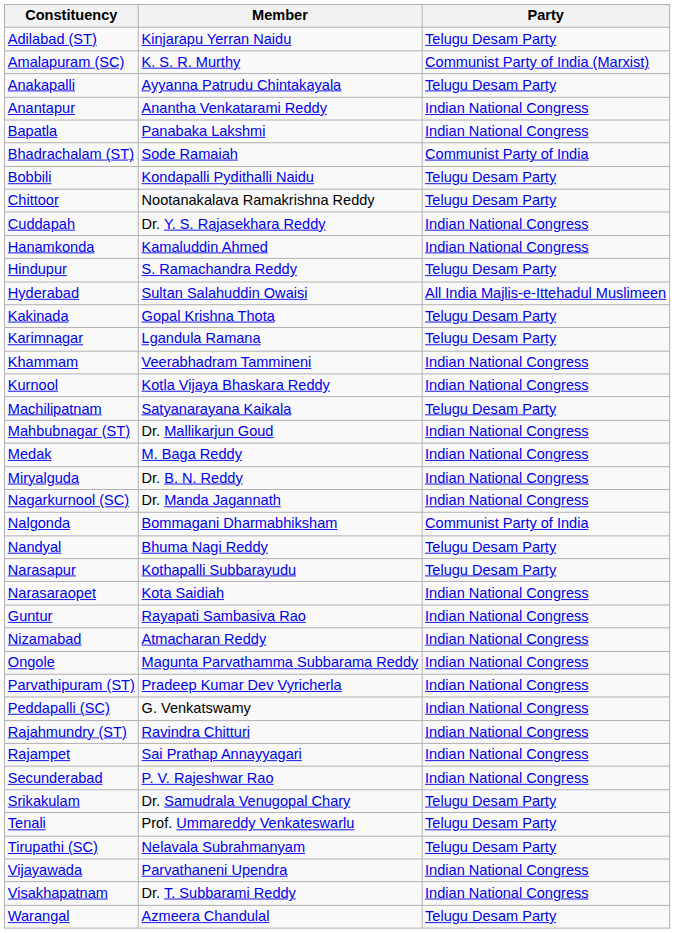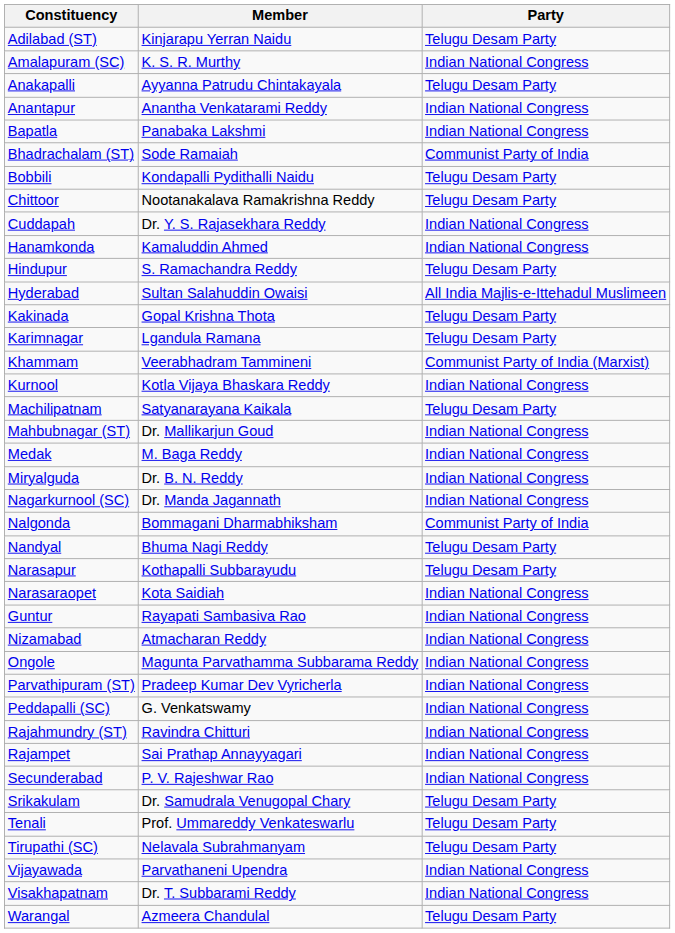Amalapuram (SC) | Party: Communist Party of India (Marxist) -> Indian National Congress
Khammam | Party: Indian National Congress -> Communist Party of India (Marxist)
